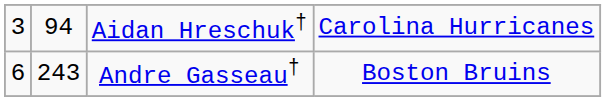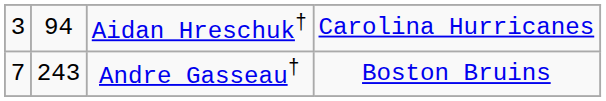Andre Gasseau† | column 1: 6 -> 7
